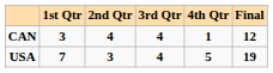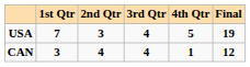rows swapped: USA <-> CAN
